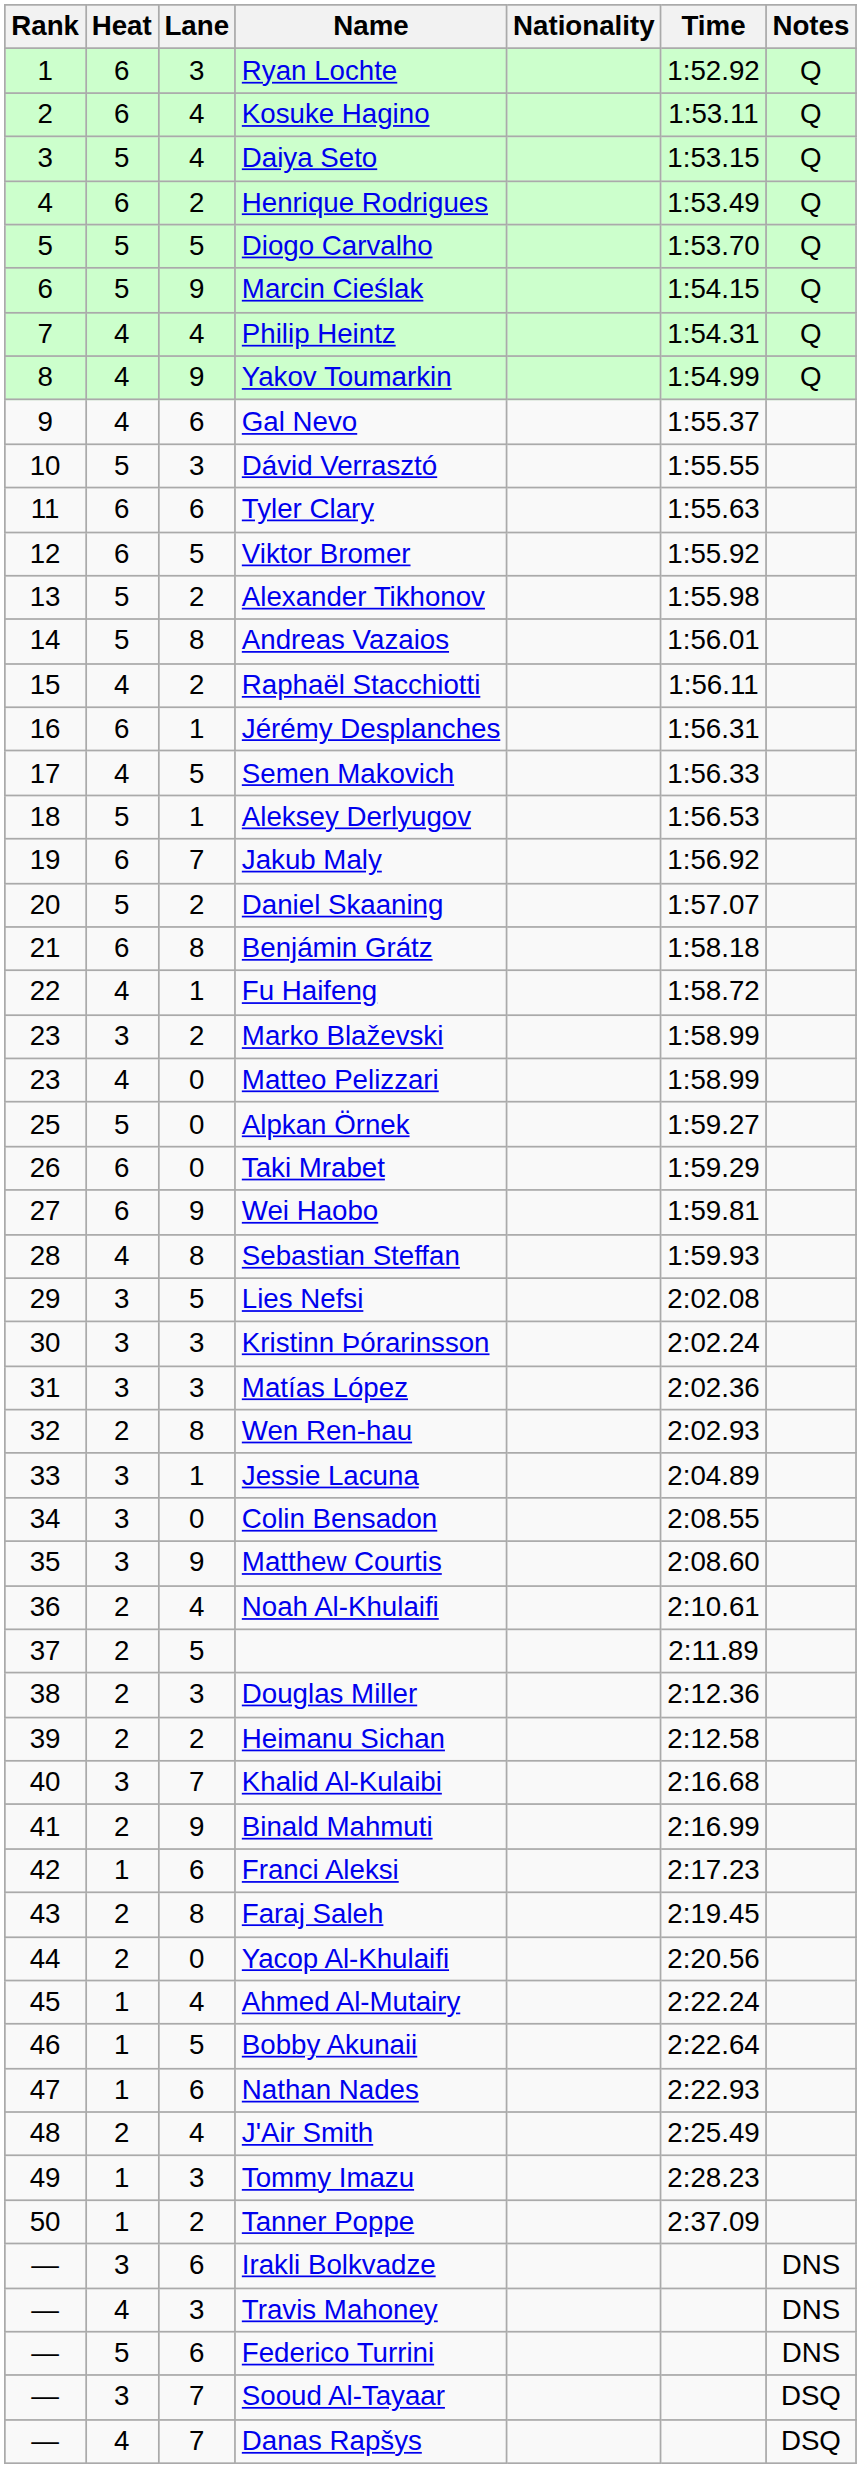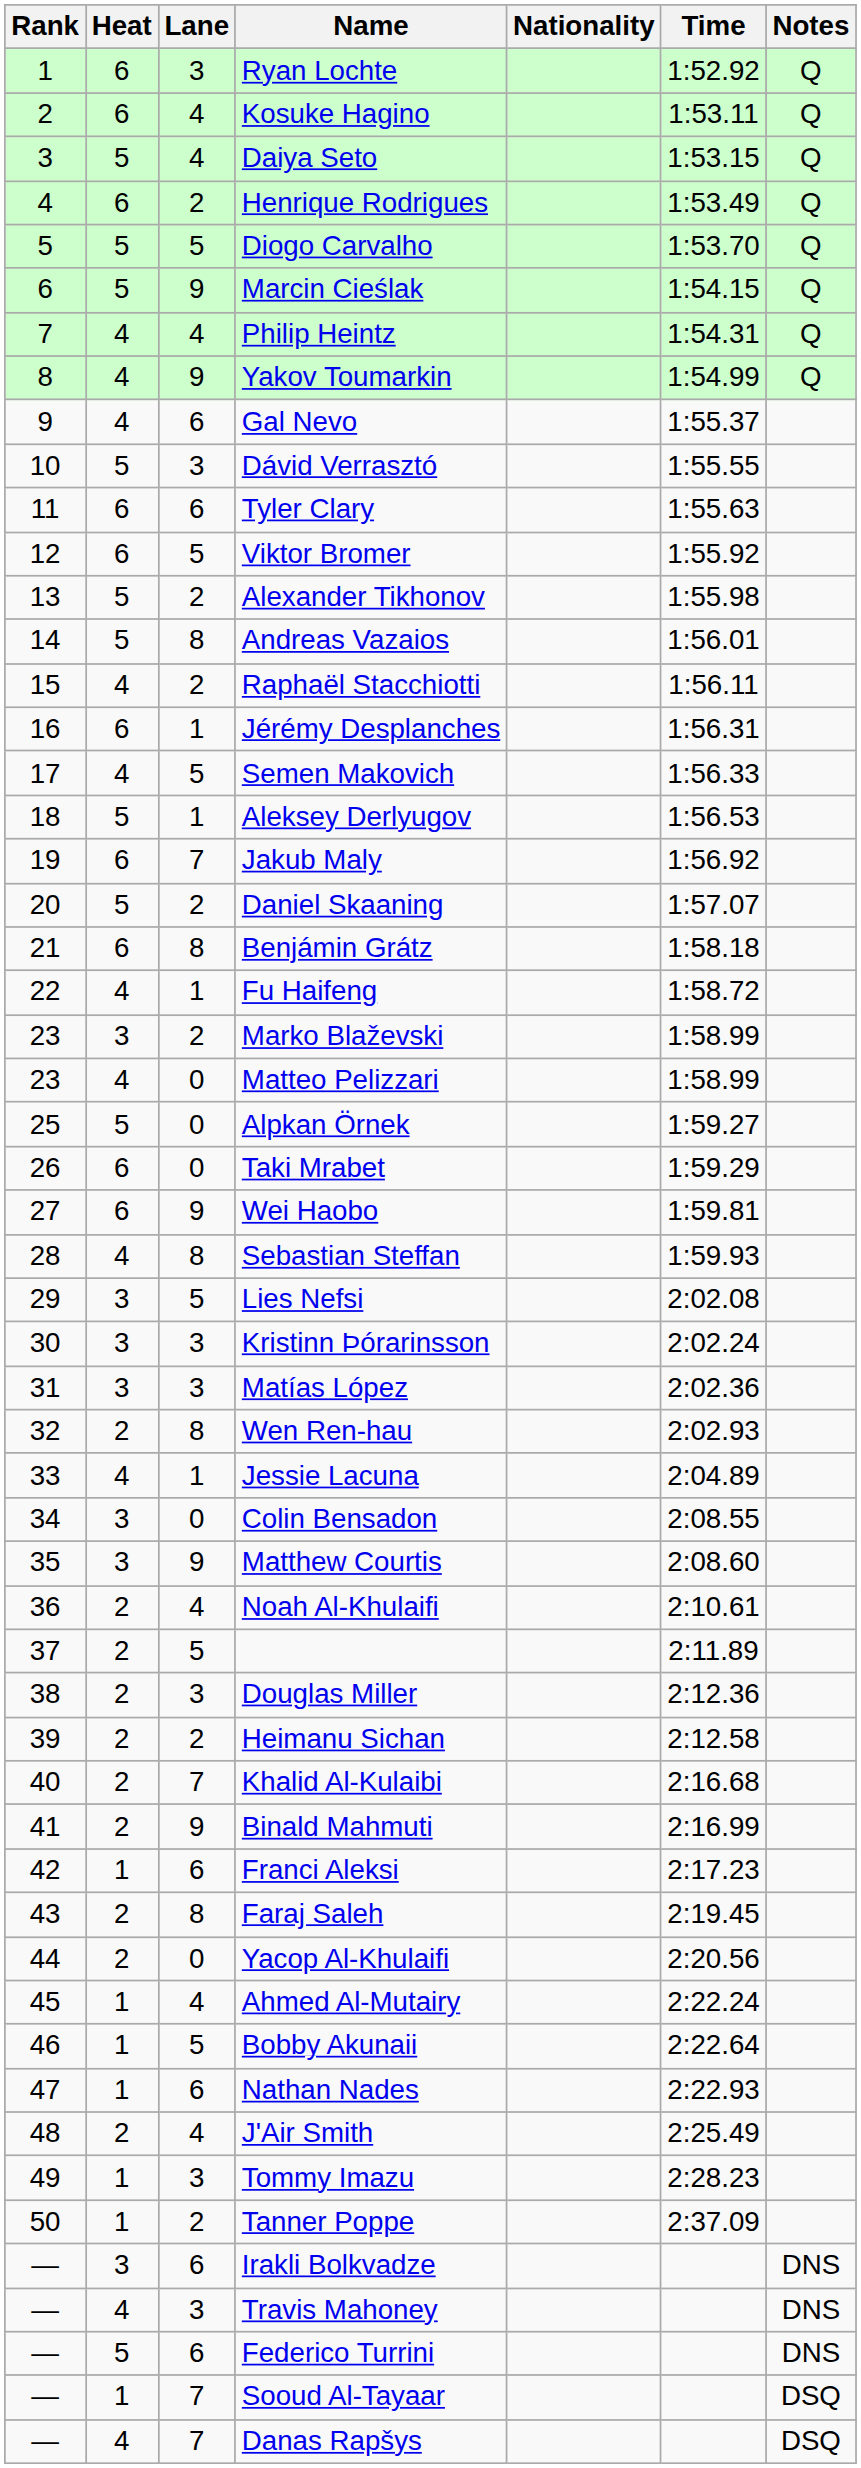Jessie Lacuna | Heat: 3 -> 4
Khalid Al-Kulaibi | Heat: 3 -> 2
Sooud Al-Tayaar | Heat: 3 -> 1
